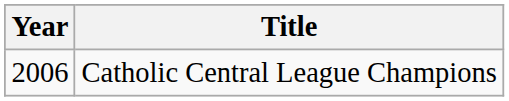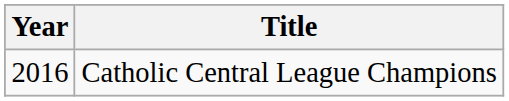Catholic Central League Champions | Year: 2006 -> 2016
